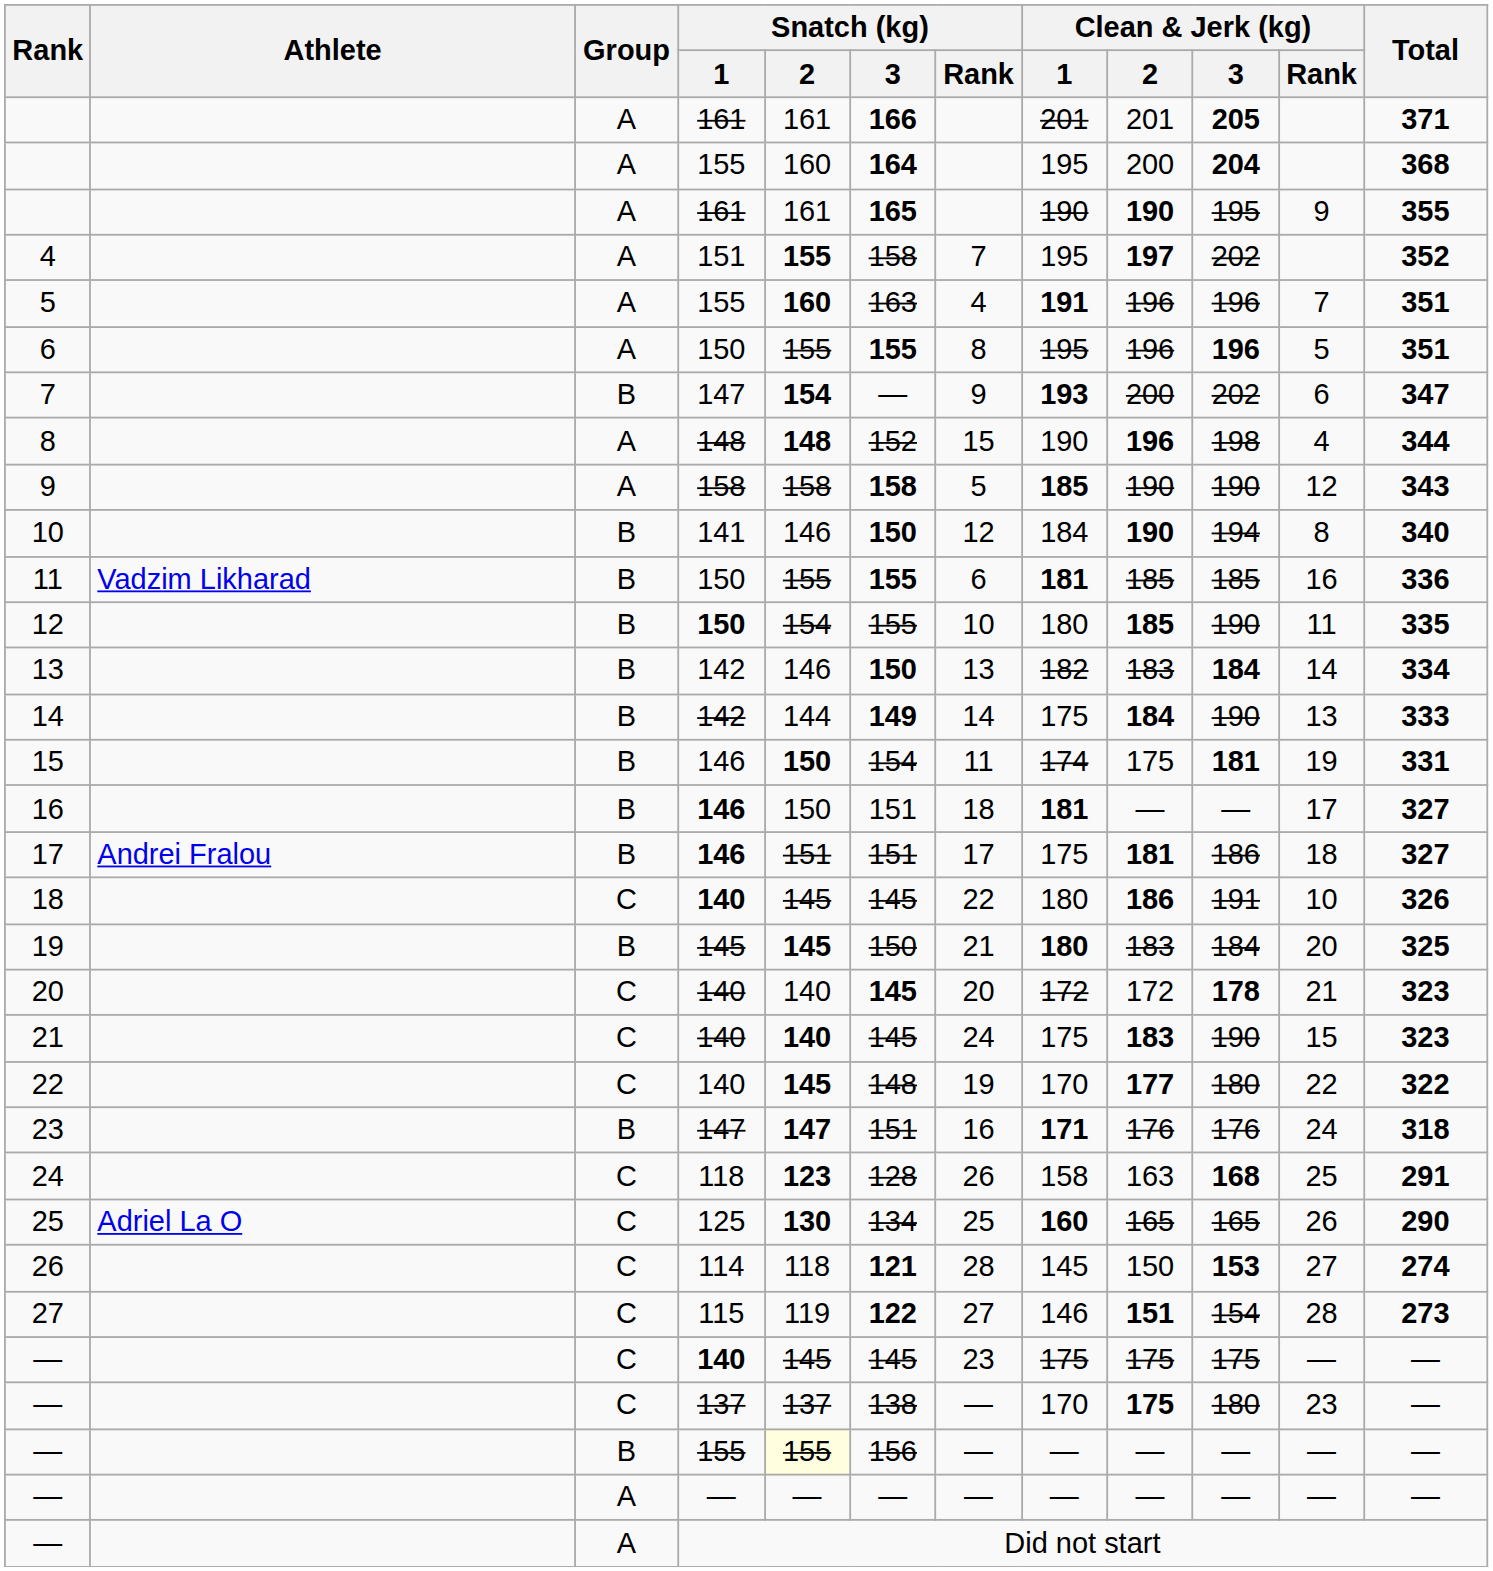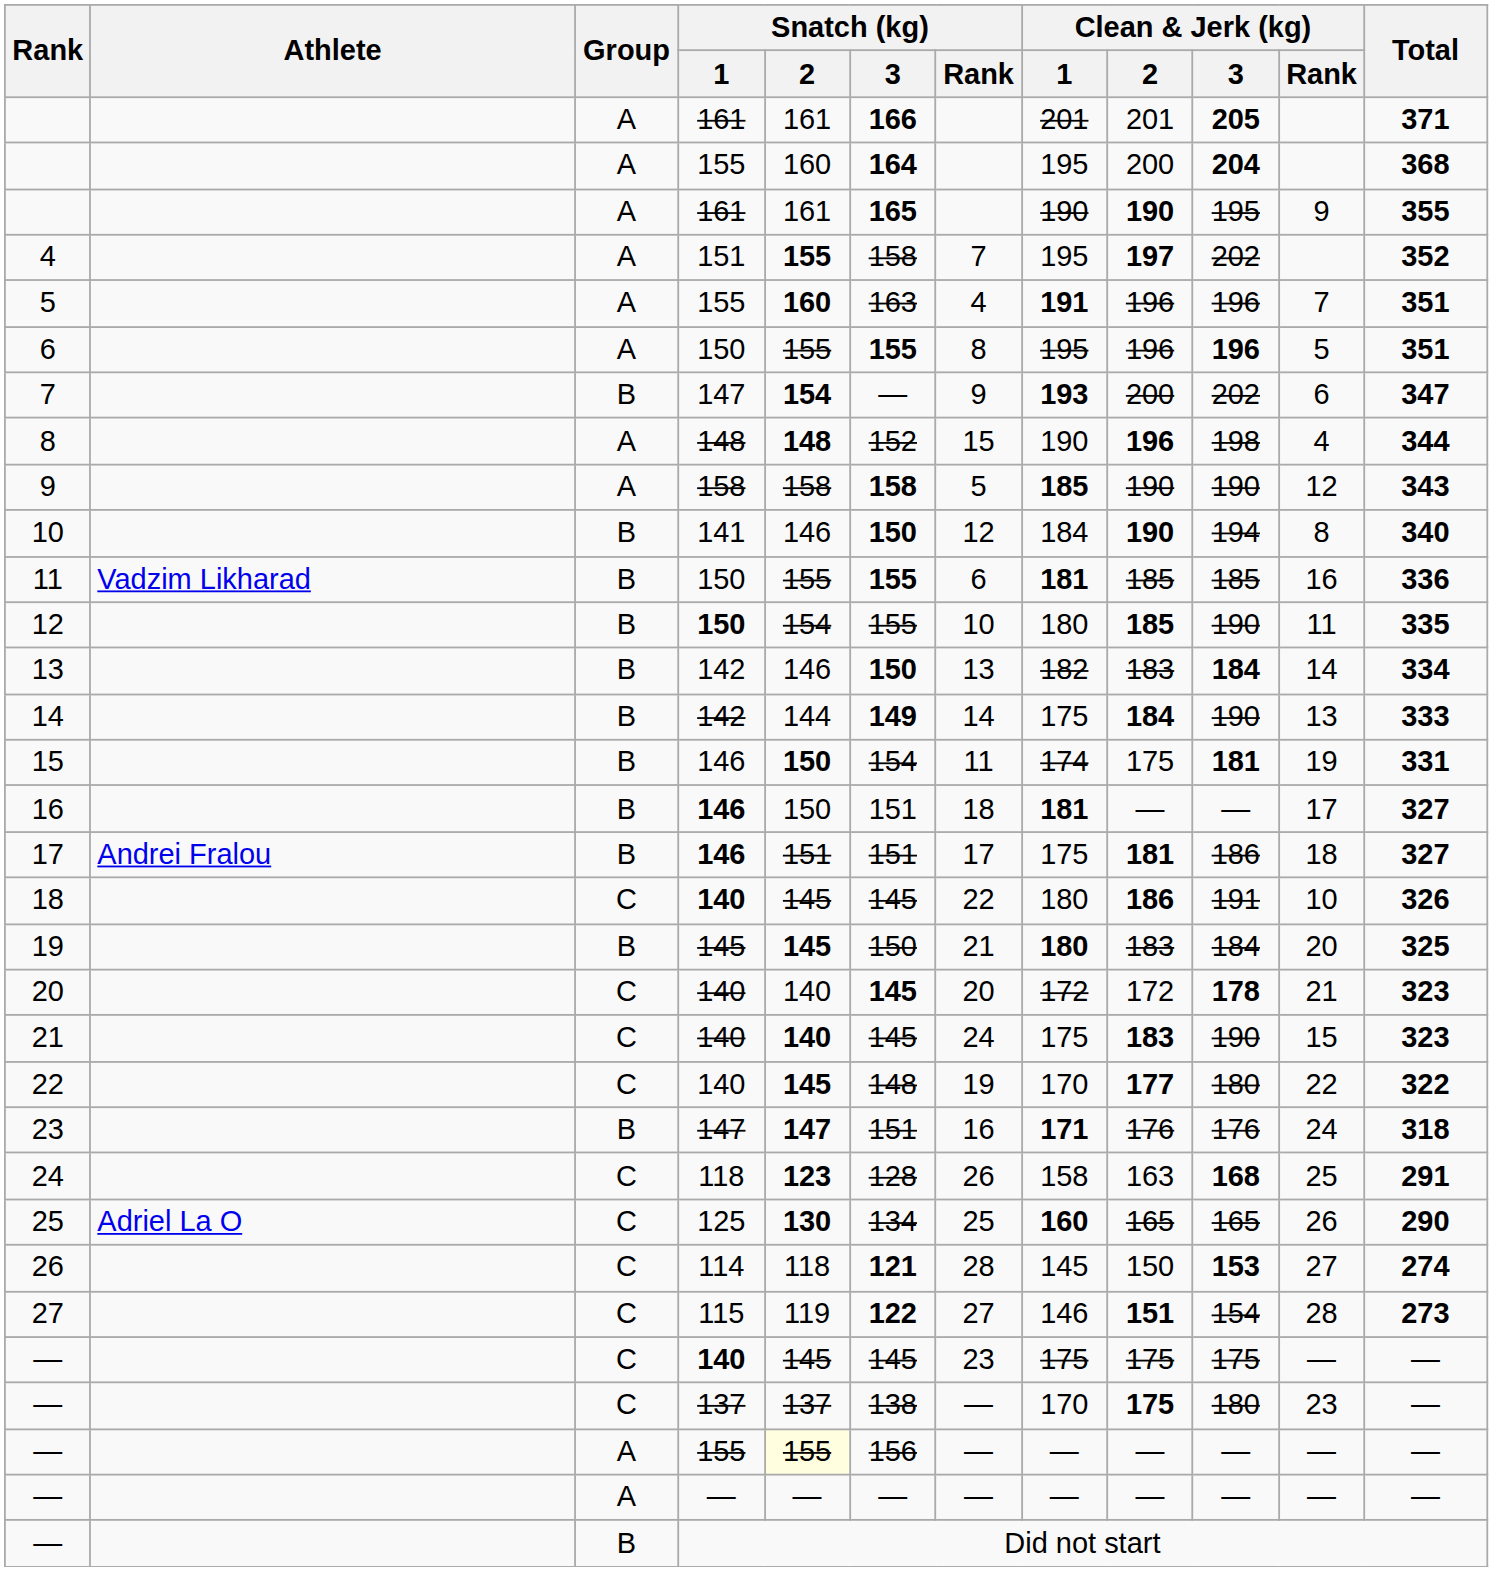— / 155 | Group: B -> A
— / Did not start | Group: A -> B
